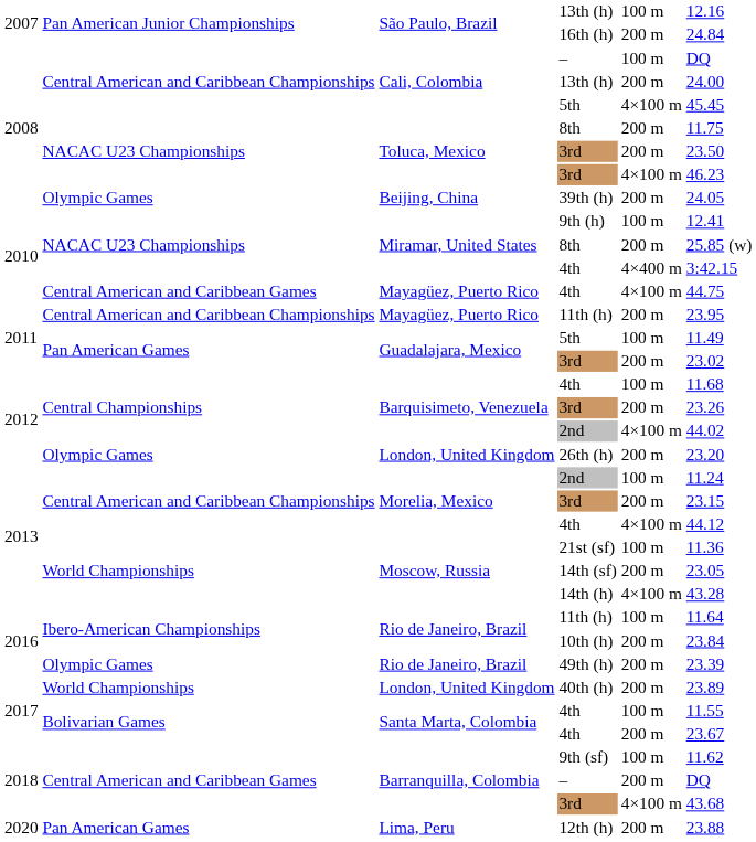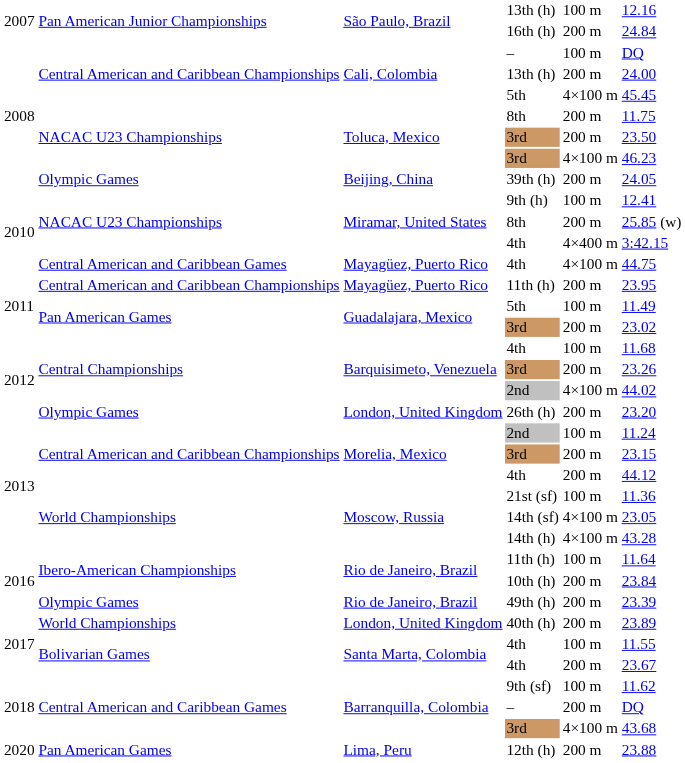Morelia, Mexico / 4th | column 5: 4×100 m -> 200 m
14th (sf) | column 5: 200 m -> 4×100 m
